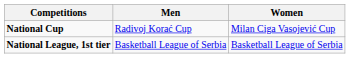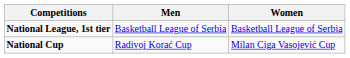rows swapped: National League, 1st tier <-> National Cup
